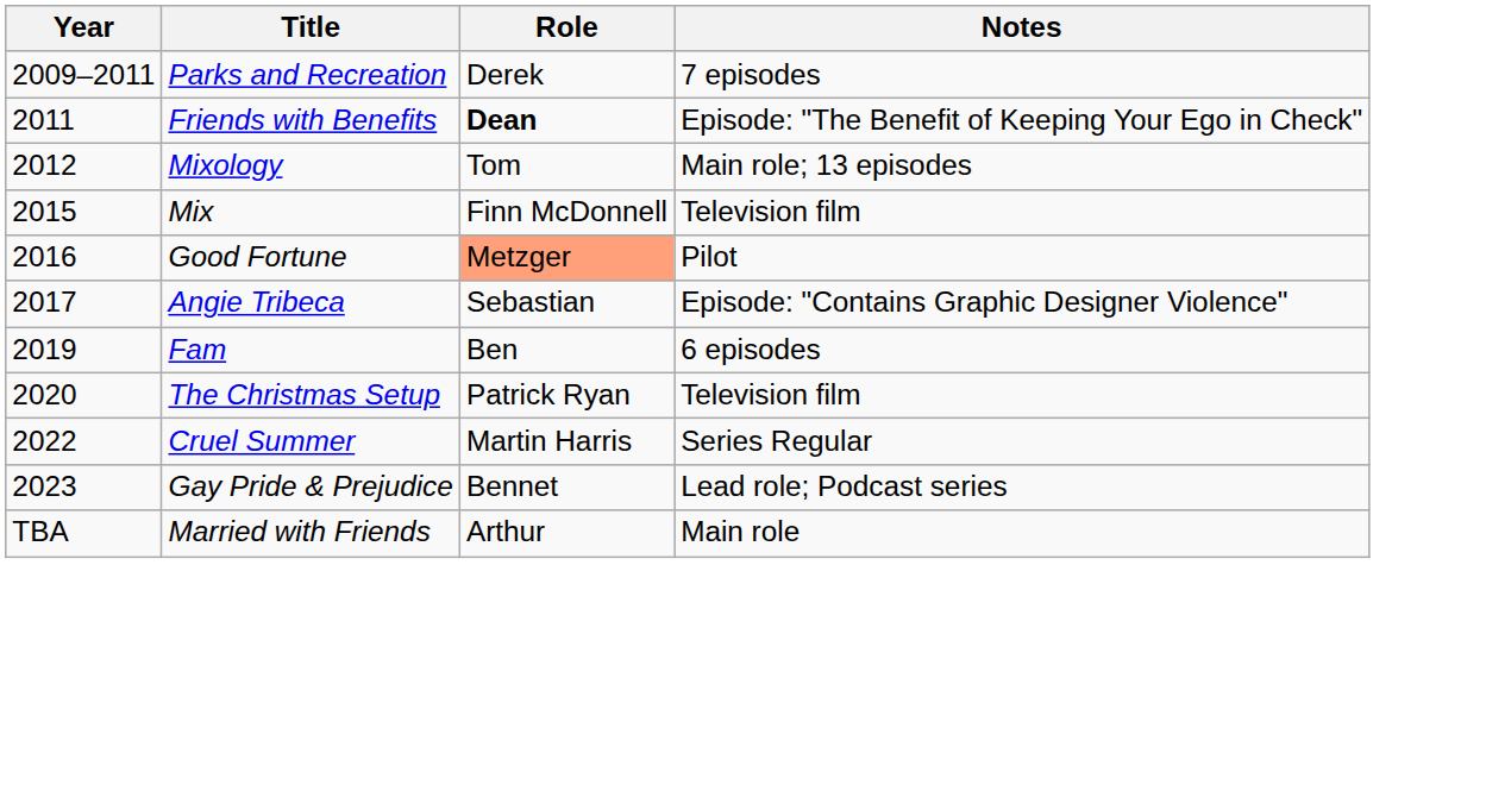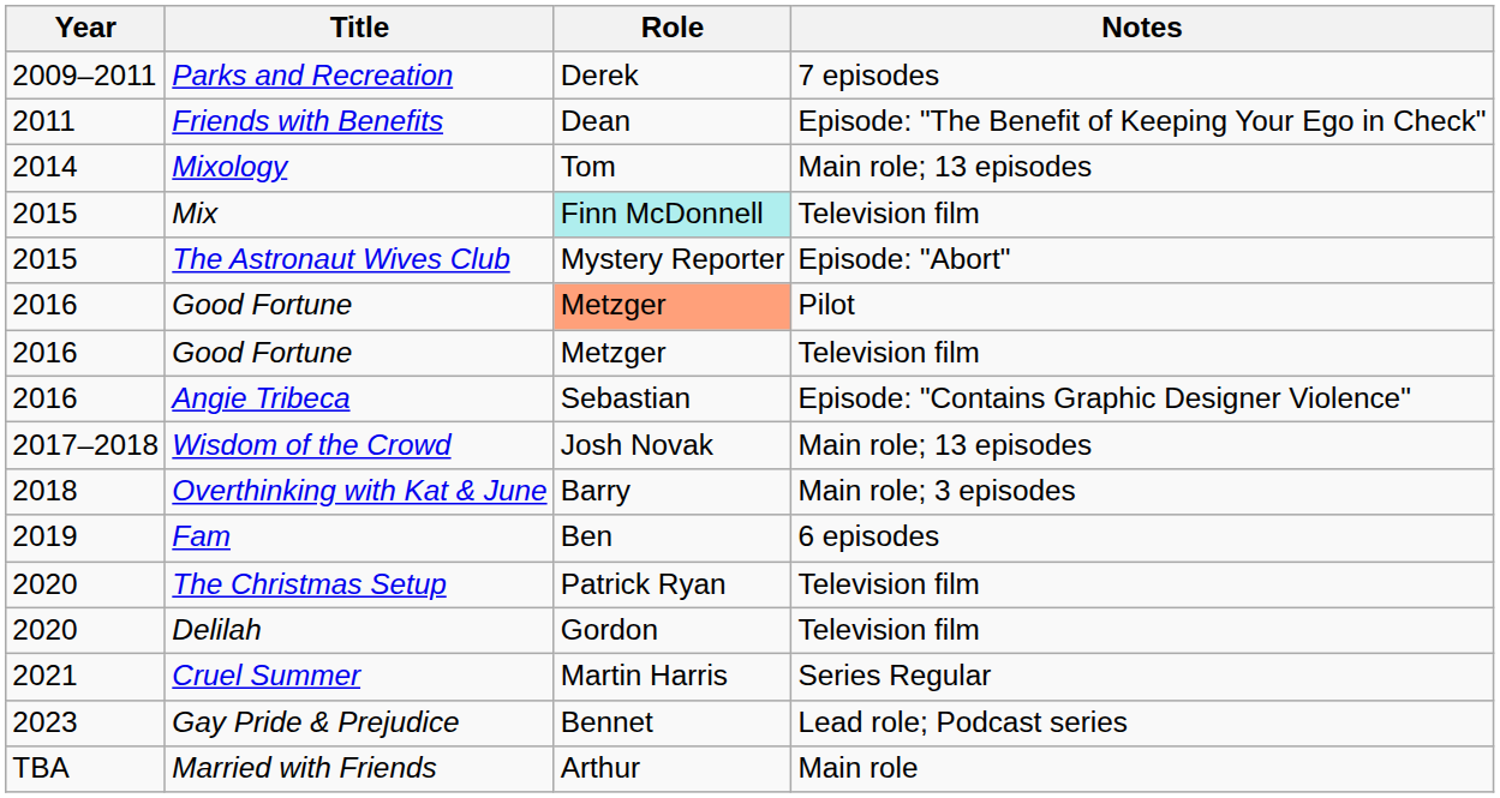Friends with Benefits | Role: bold -> normal
Mixology | Year: 2012 -> 2014
Mix | Role: no background -> paleturquoise background
+ row: 2015 | The Astronaut Wives Club | Mystery Reporter | Episode: "Abort"
+ row: 2016 | Good Fortune | Metzger | Television film
Angie Tribeca | Year: 2017 -> 2016
+ row: 2017–2018 | Wisdom of the Crowd | Josh Novak | Main role; 13 episodes
+ row: 2018 | Overthinking with Kat & June | Barry | Main role; 3 episodes
+ row: 2020 | Delilah | Gordon | Television film
Cruel Summer | Year: 2022 -> 2021
